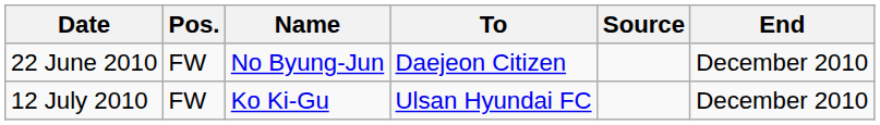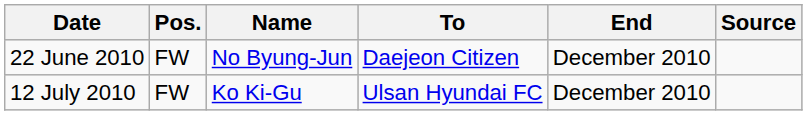columns swapped: End <-> Source
